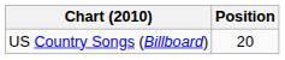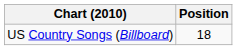US Country Songs (Billboard) | Position: 20 -> 18
